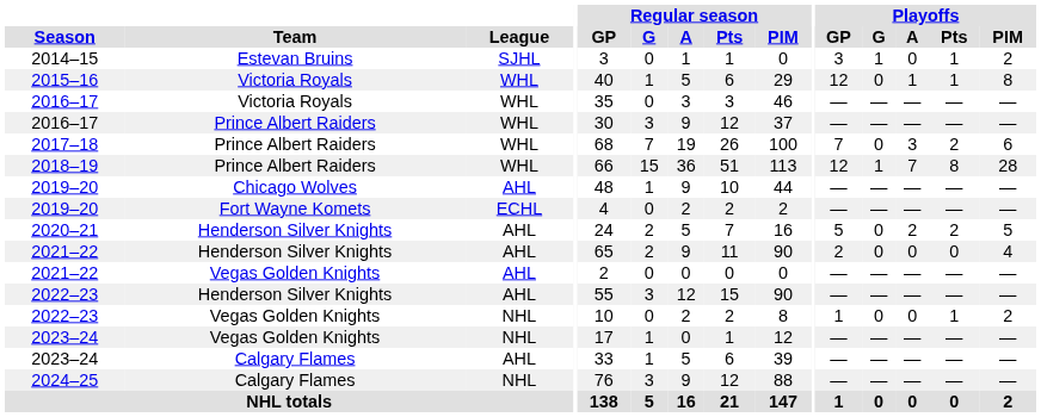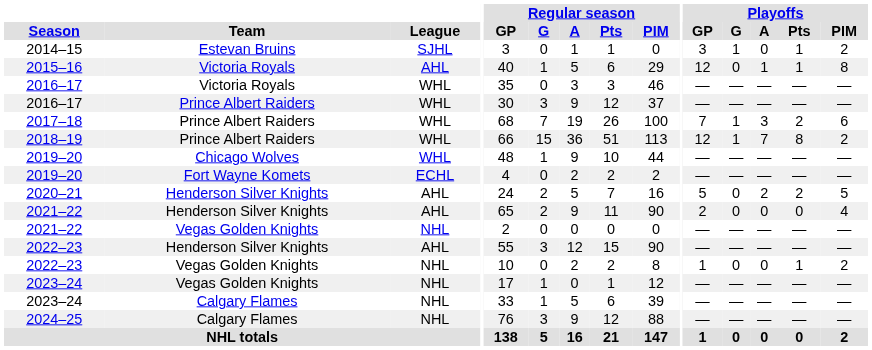2015–16 | League: WHL -> AHL
2017–18 | Playoffs / G: 0 -> 1
2018–19 | Playoffs / PIM: 28 -> 2
2019–20 / Chicago Wolves | League: AHL -> WHL
2021–22 / Vegas Golden Knights | League: AHL -> NHL
2023–24 / Calgary Flames | League: AHL -> NHL
